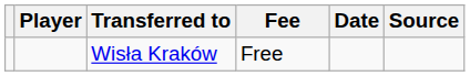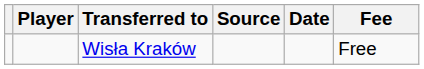columns swapped: Fee <-> Source
